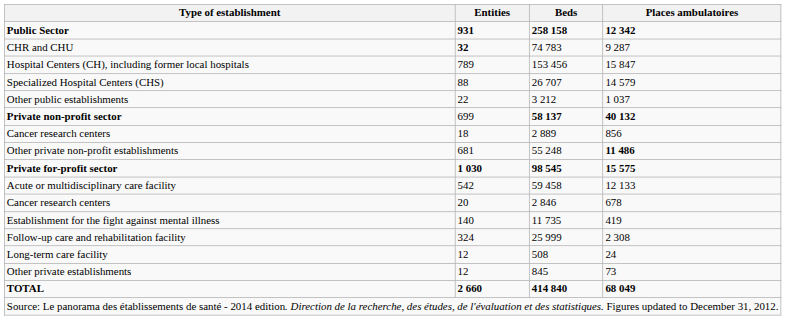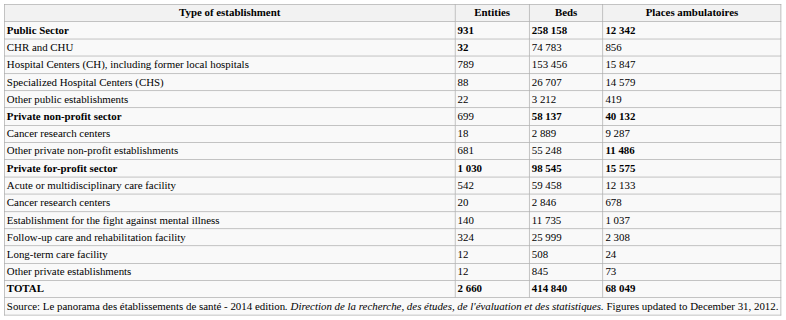CHR and CHU | Places ambulatoires: 9 287 -> 856
Other public establishments | Places ambulatoires: 1 037 -> 419
Cancer research centers / 2 889 | Places ambulatoires: 856 -> 9 287
Establishment for the fight against mental illness | Places ambulatoires: 419 -> 1 037
